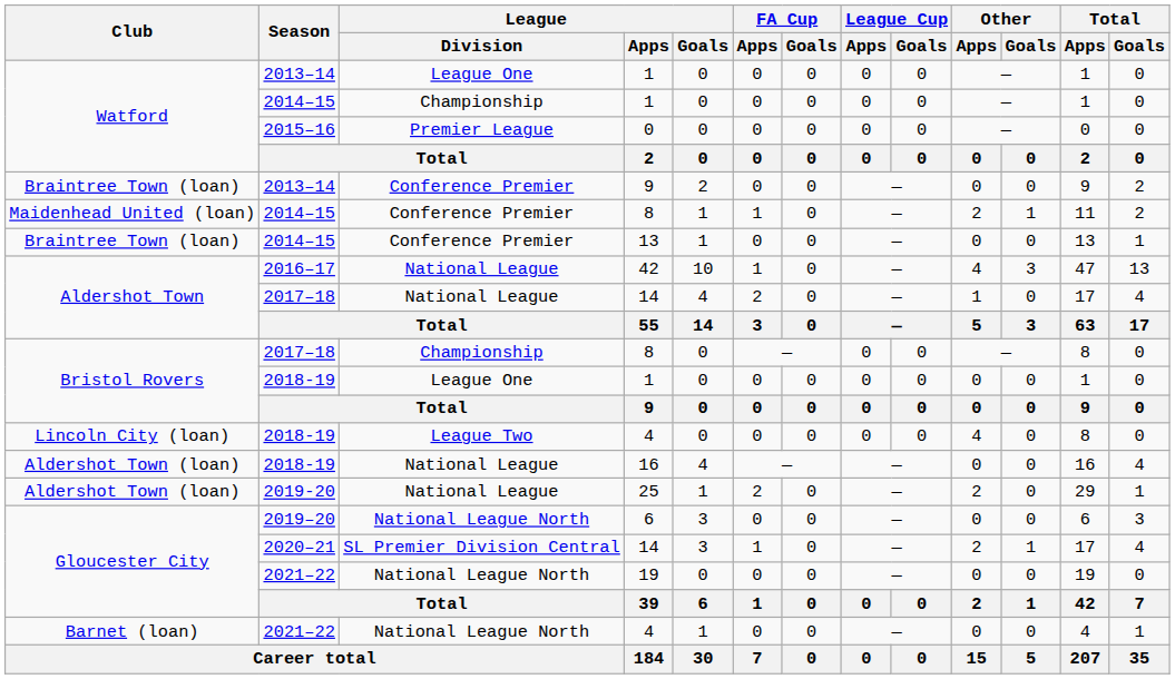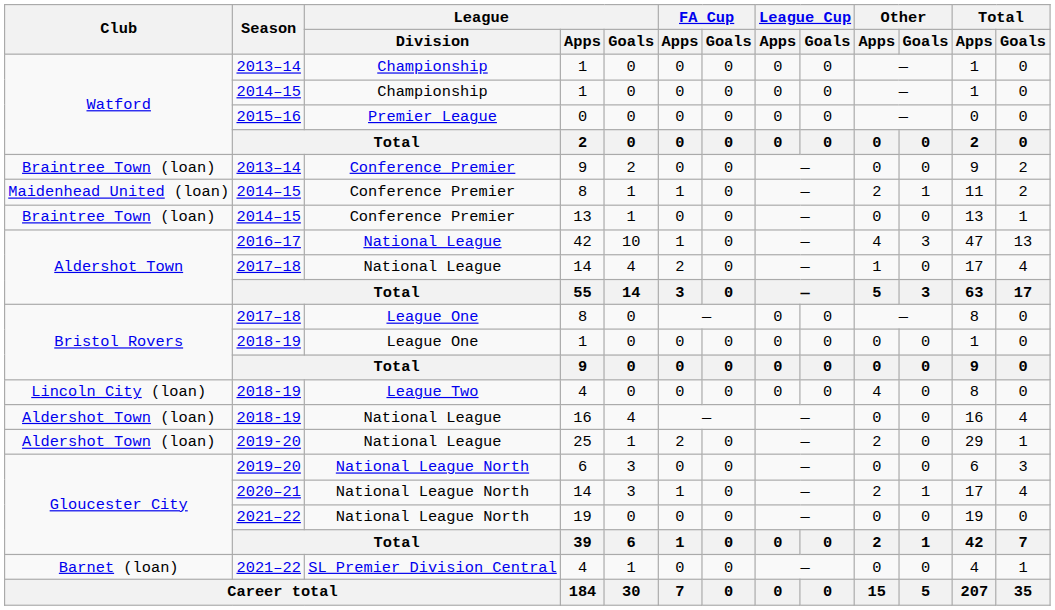2013–14 / 1 | League / Division: League One -> Championship
2017–18 / 8 | League / Division: Championship -> League One
2020–21 / 14 | League / Division: SL Premier Division Central -> National League North
2021–22 / 4 | League / Division: National League North -> SL Premier Division Central
